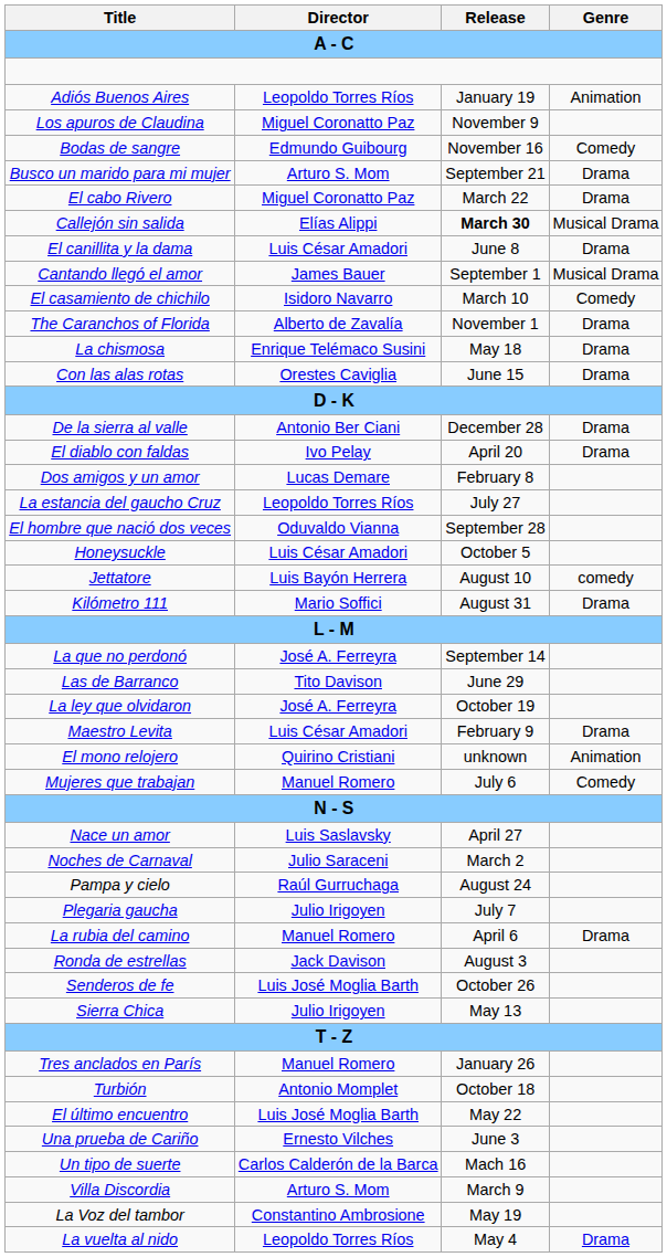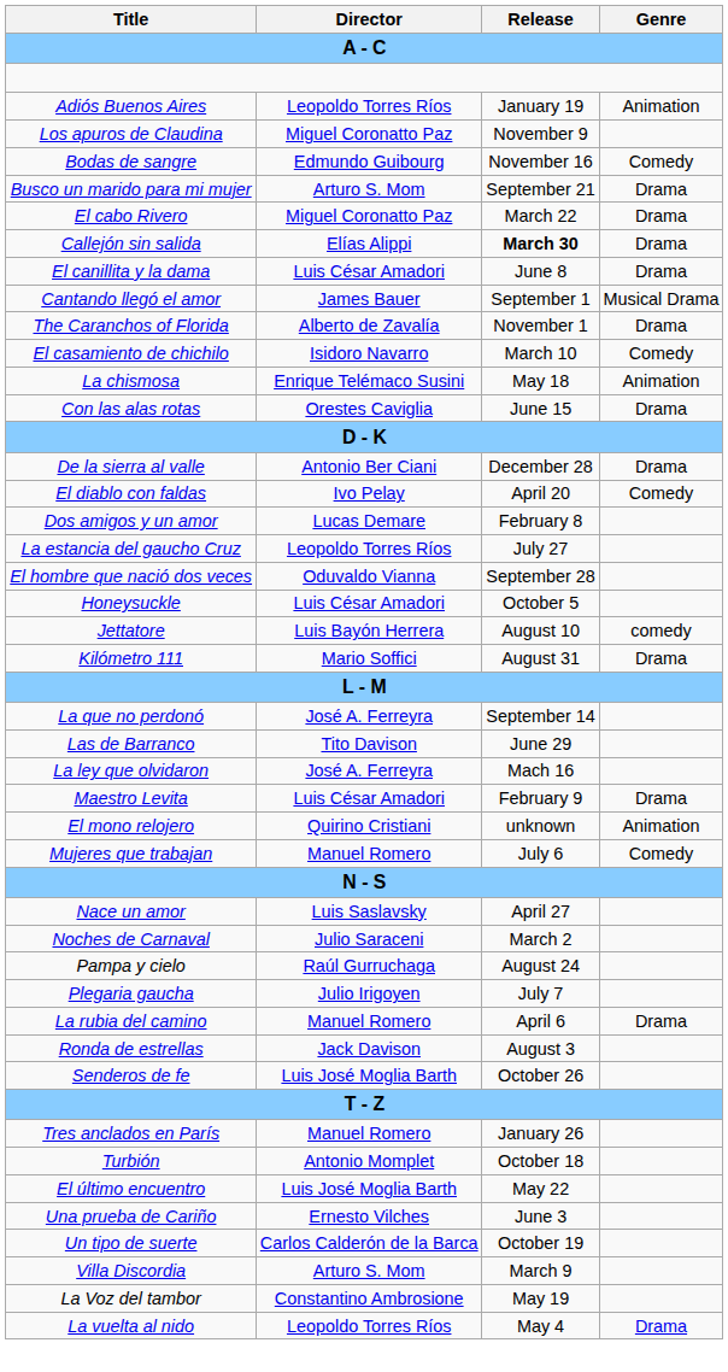Callejón sin salida | Genre: Musical Drama -> Drama
rows swapped: The Caranchos of Florida <-> El casamiento de chichilo
La chismosa | Genre: Drama -> Animation
El diablo con faldas | Genre: Drama -> Comedy
La ley que olvidaron | Release: October 19 -> Mach 16
- row: Sierra Chica | Julio Irigoyen | May 13
Un tipo de suerte | Release: Mach 16 -> October 19
